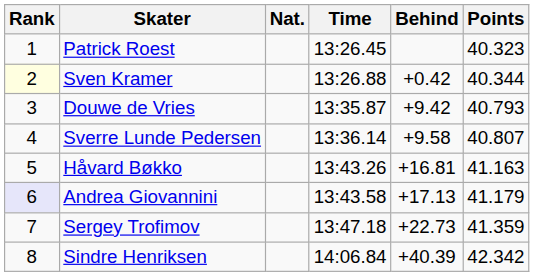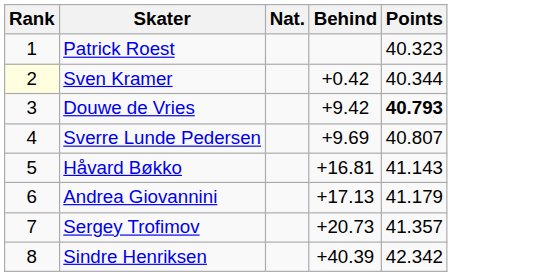- column: Time | 13:26.45 | 13:26.88 | 13:35.87 | 13:36.14 | 13:43.26 | 13:43.58 | 13:47.18 | 14:06.84
Douwe de Vries | Points: normal -> bold
Sverre Lunde Pedersen | Behind: +9.58 -> +9.69
Håvard Bøkko | Points: 41.163 -> 41.143
Andrea Giovannini | Rank: lavender background -> no background
Sergey Trofimov | Behind: +22.73 -> +20.73
Sergey Trofimov | Points: 41.359 -> 41.357
